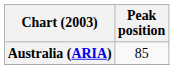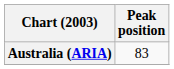Australia (ARIA) | Peak position: 85 -> 83
